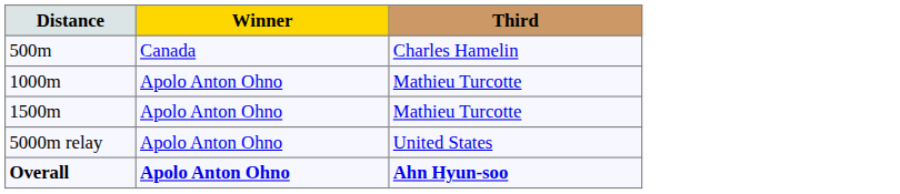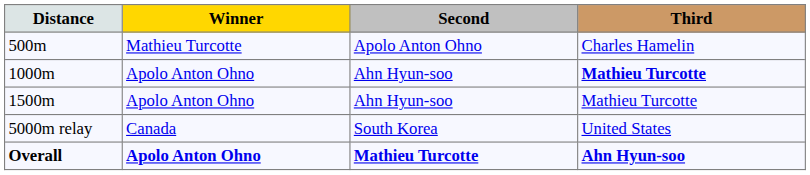+ column: Second | Apolo Anton Ohno | Ahn Hyun-soo | Ahn Hyun-soo | South Korea | Mathieu Turcotte
500m | Winner: Canada -> Mathieu Turcotte
1000m | Third: normal -> bold
5000m relay | Winner: Apolo Anton Ohno -> Canada
